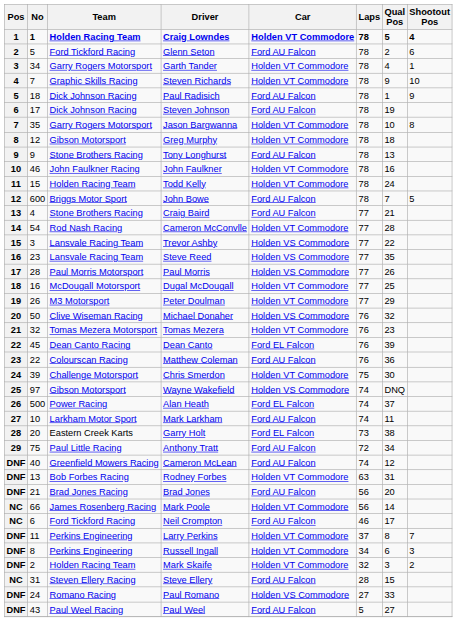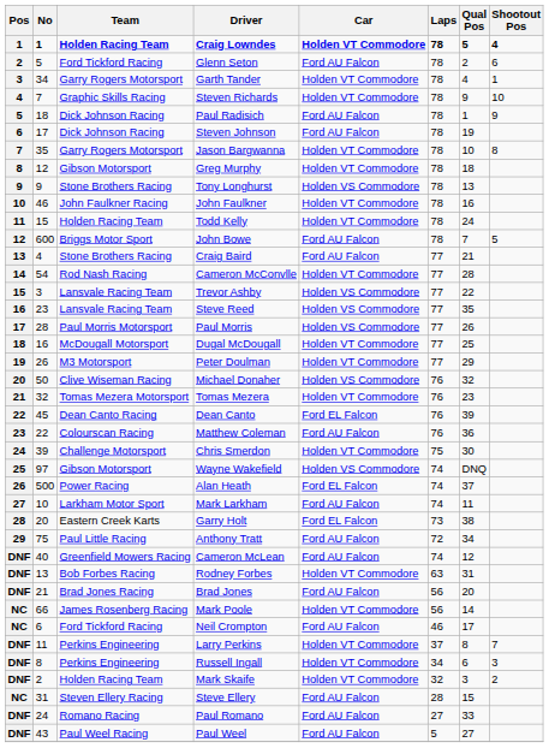Tony Longhurst | Car: Ford AU Falcon -> Holden VS Commodore
Paul Romano | Car: Holden VS Commodore -> Ford AU Falcon
